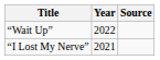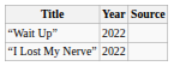“I Lost My Nerve” | Year: 2021 -> 2022
